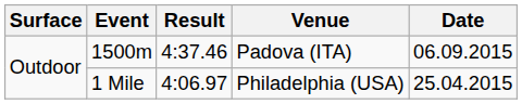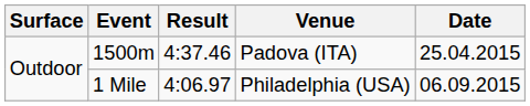1500m | Date: 06.09.2015 -> 25.04.2015
1 Mile | Date: 25.04.2015 -> 06.09.2015
